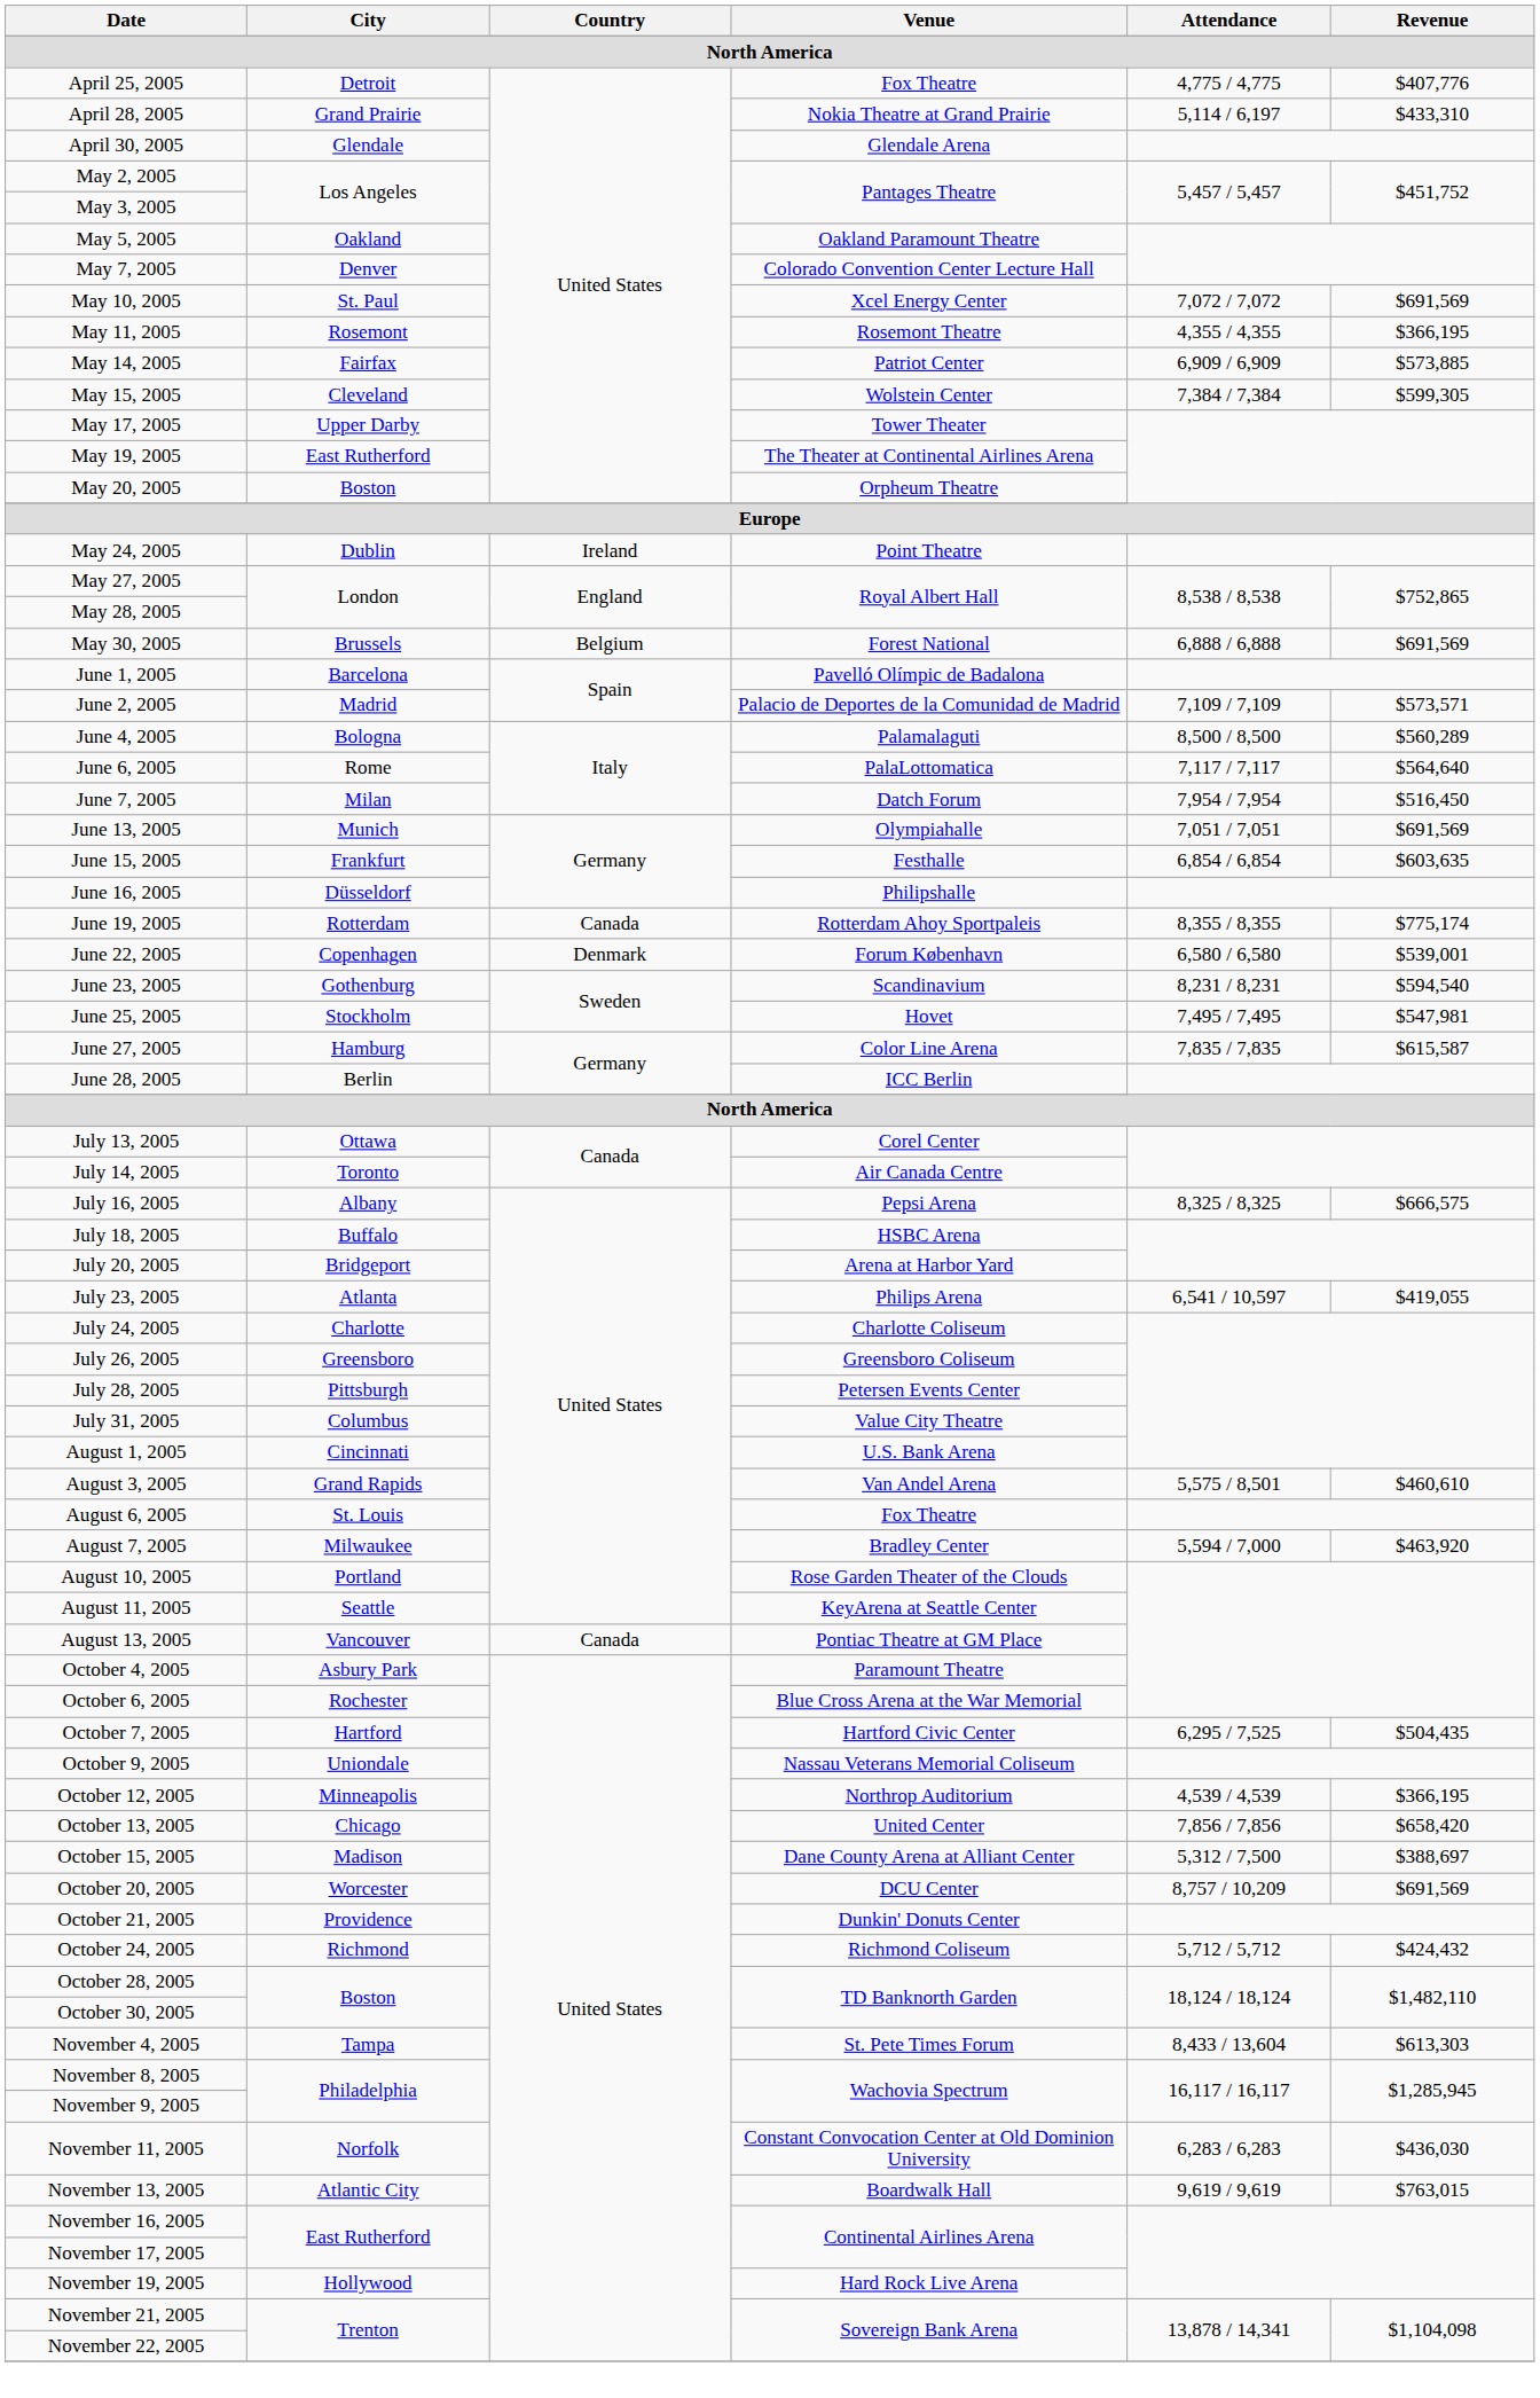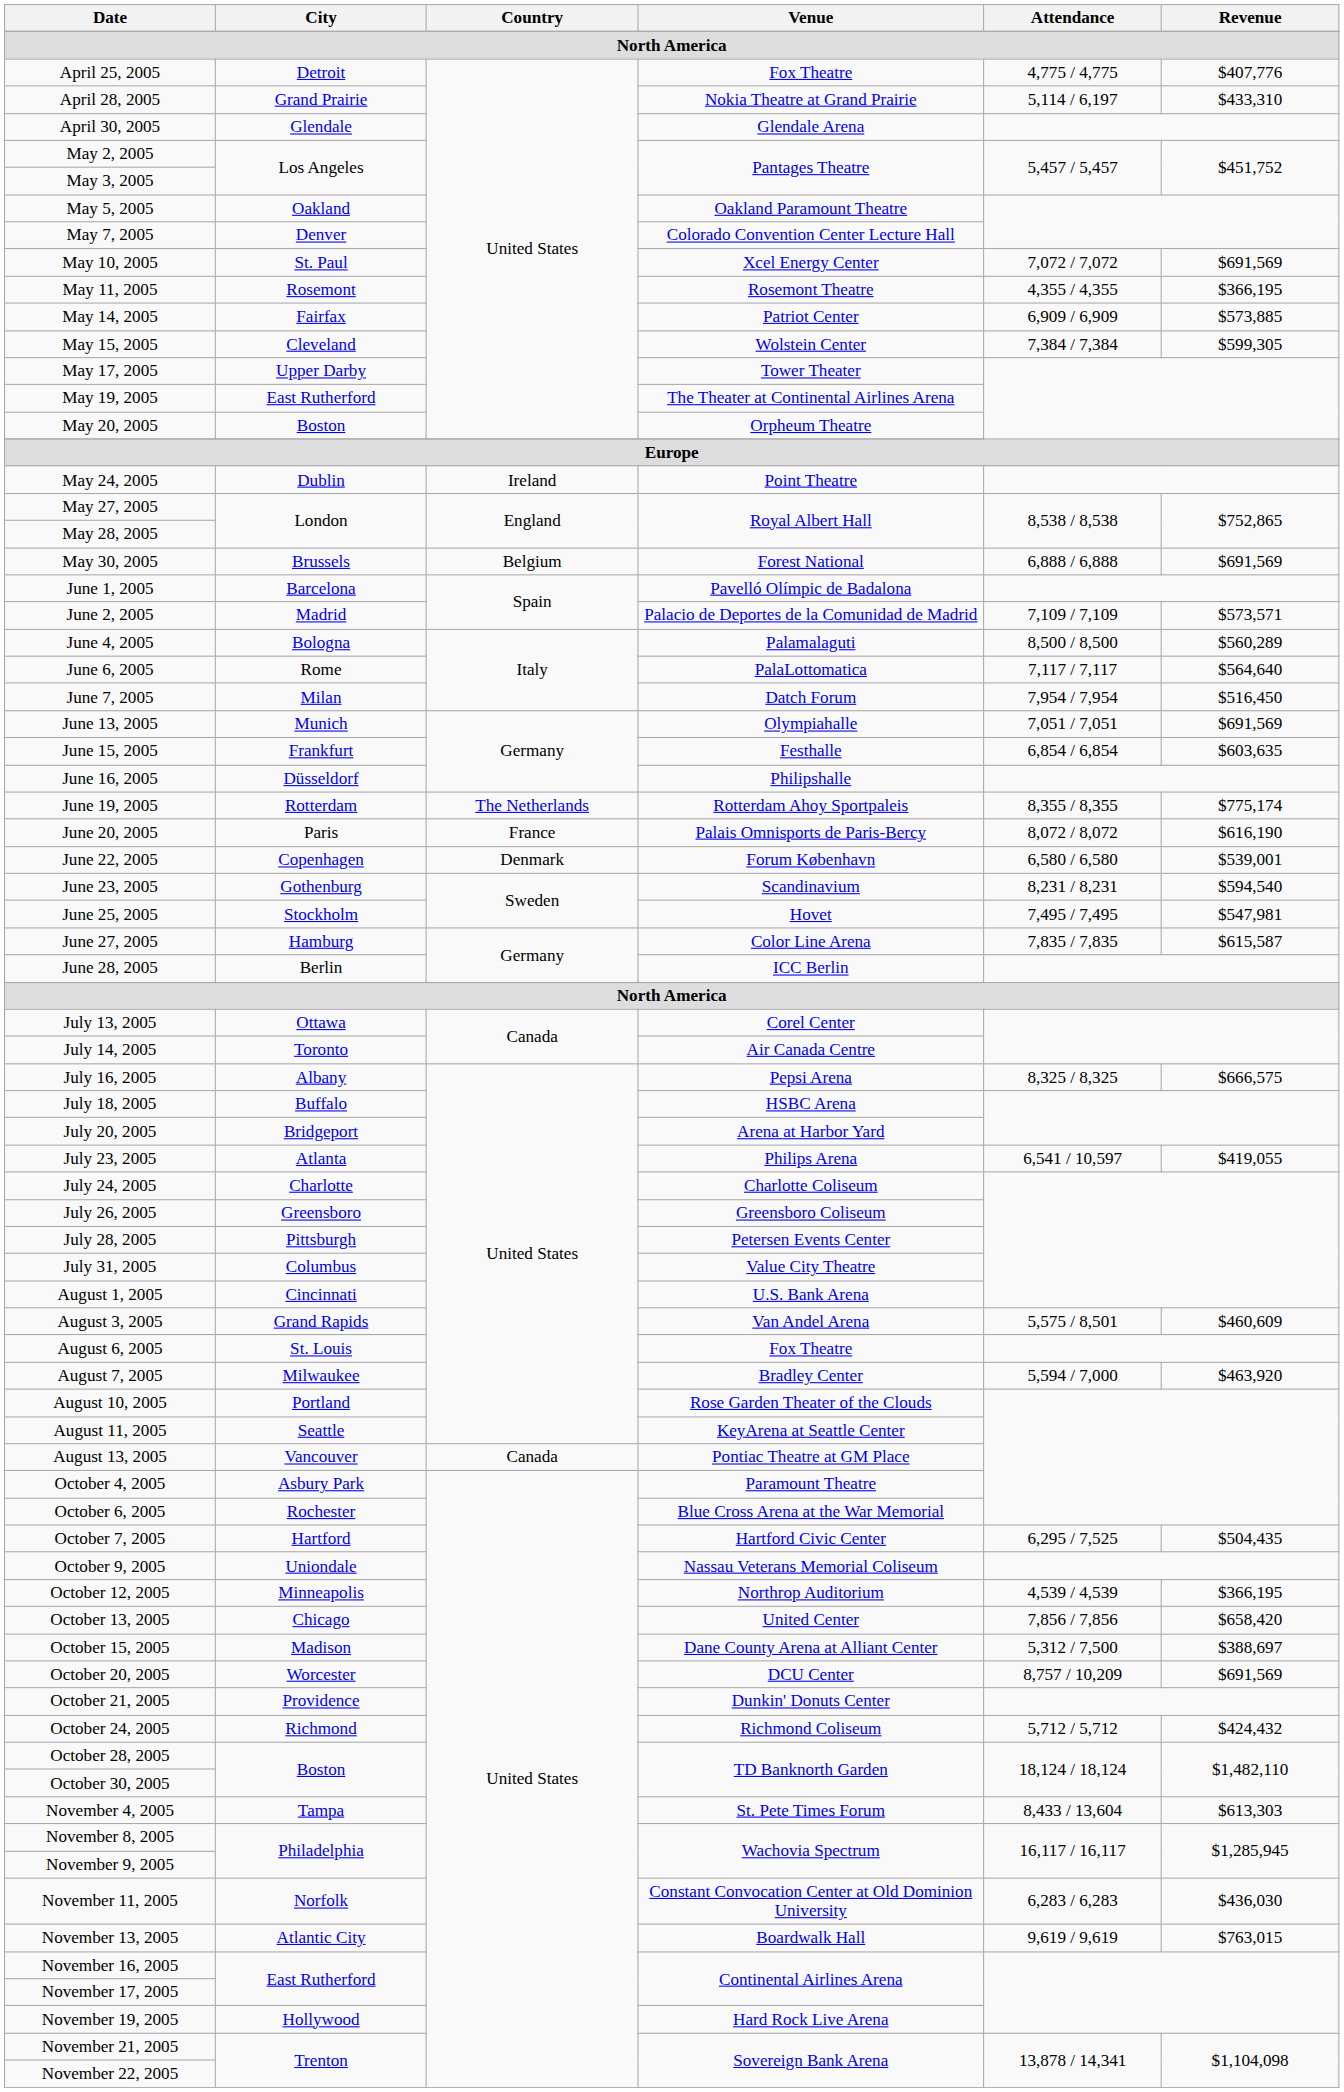June 19, 2005 | Country: Canada -> The Netherlands
+ row: June 20, 2005 | Paris | France | Palais Omnisports de Paris-Bercy | 8,072 / 8,072 | $616,190
August 3, 2005 | Revenue: $460,610 -> $460,609
